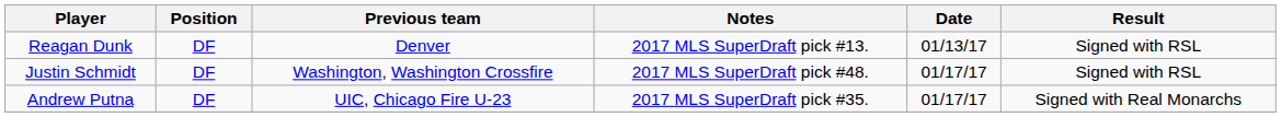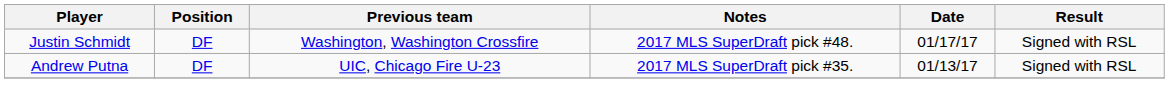- row: Reagan Dunk | DF | Denver | 2017 MLS SuperDraft pick #13. | 01/13/17 | Signed with RSL
Andrew Putna | Date: 01/17/17 -> 01/13/17
Andrew Putna | Result: Signed with Real Monarchs -> Signed with RSL
